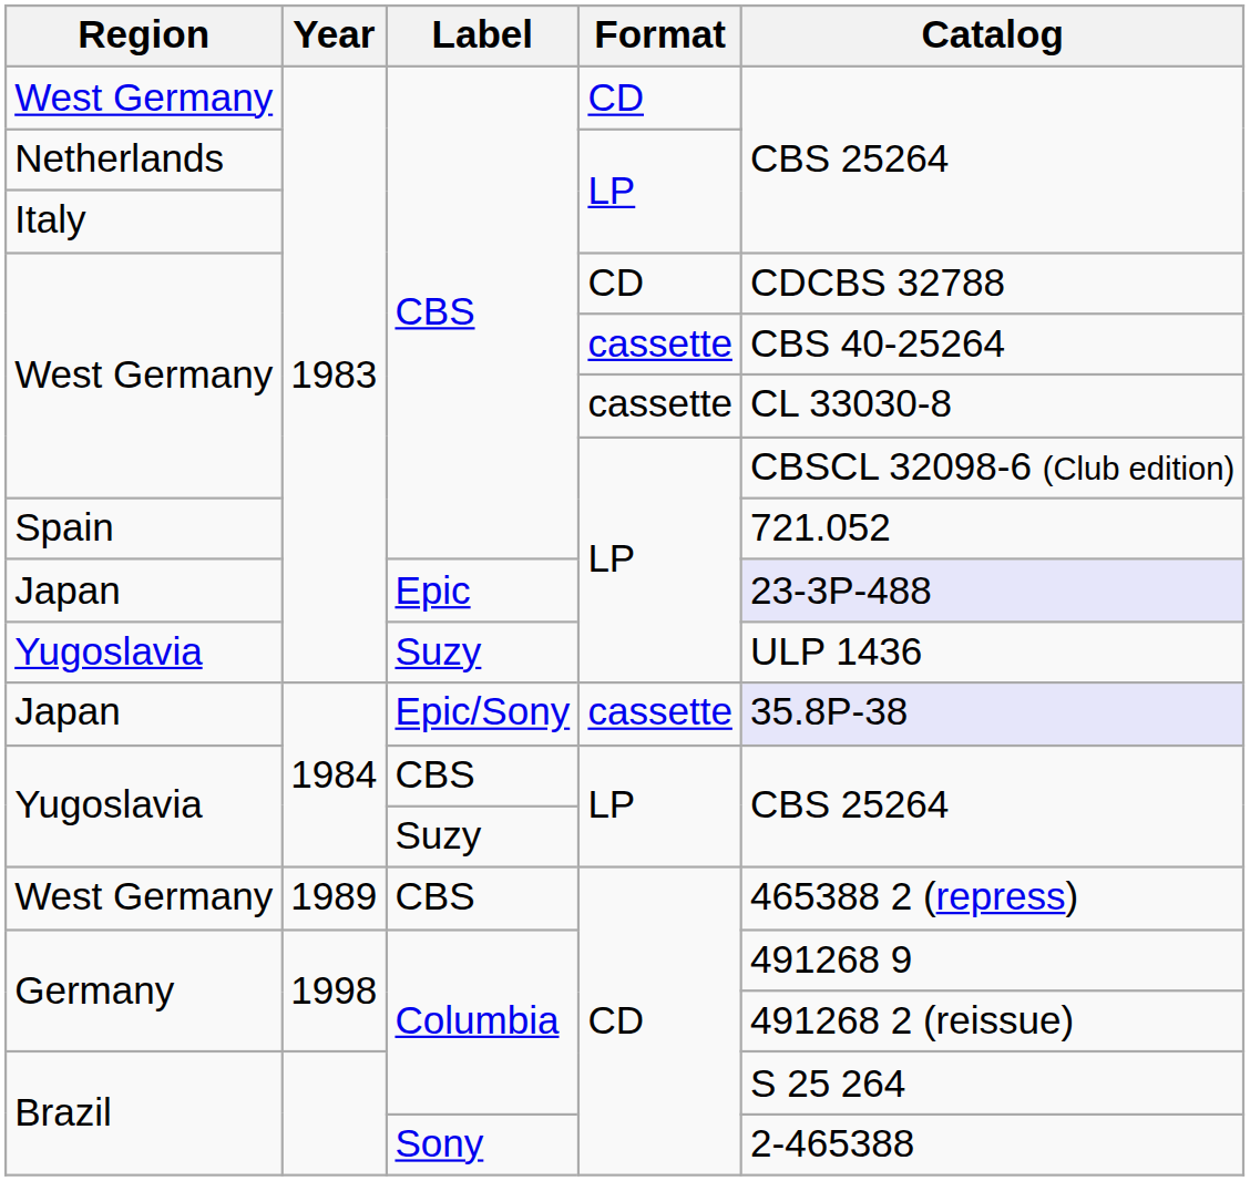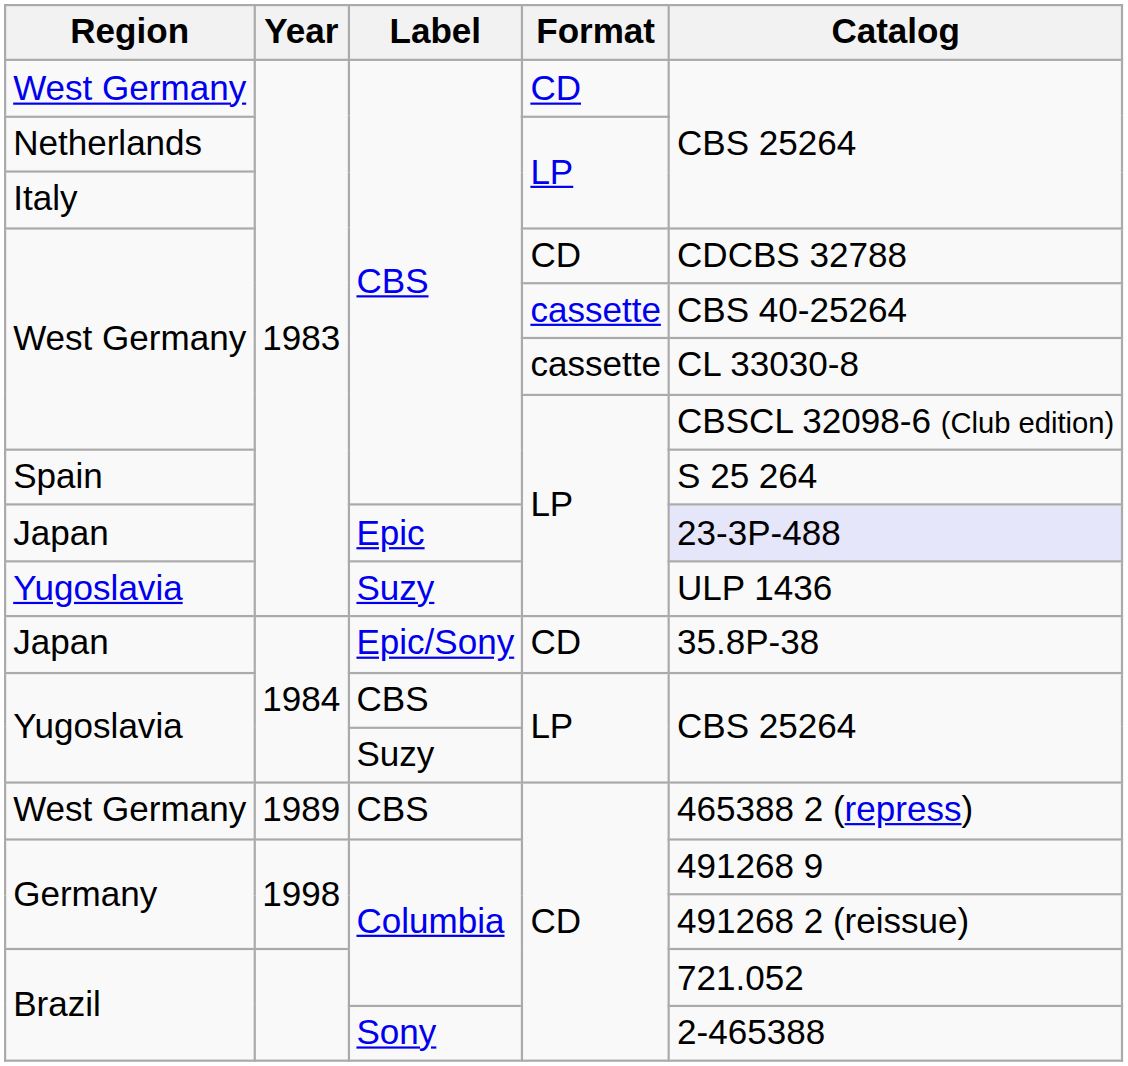Spain | Catalog: 721.052 -> S 25 264
Japan / Epic/Sony | Format: cassette -> CD
Japan / Epic/Sony | Catalog: lavender background -> no background
Brazil / Columbia | Catalog: S 25 264 -> 721.052
